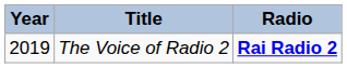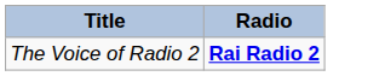- column: Year | 2019
